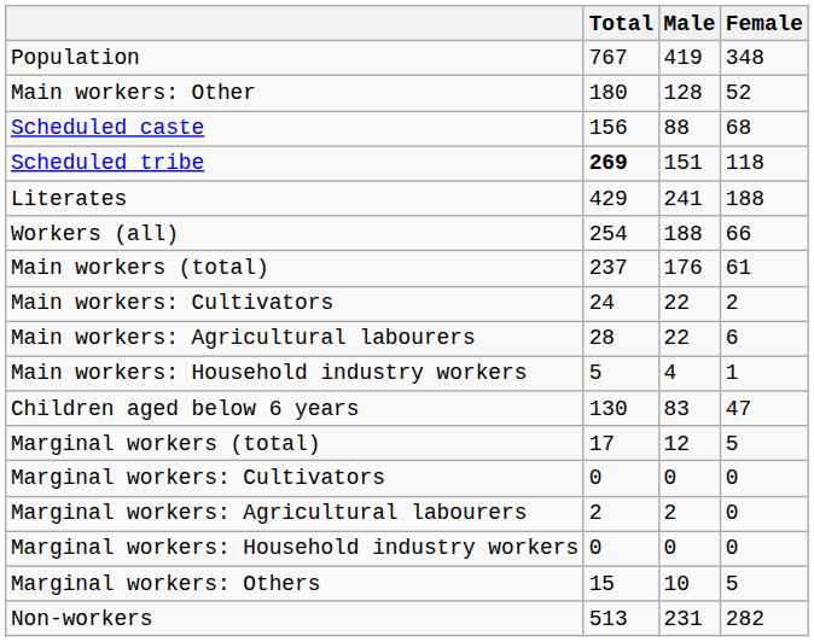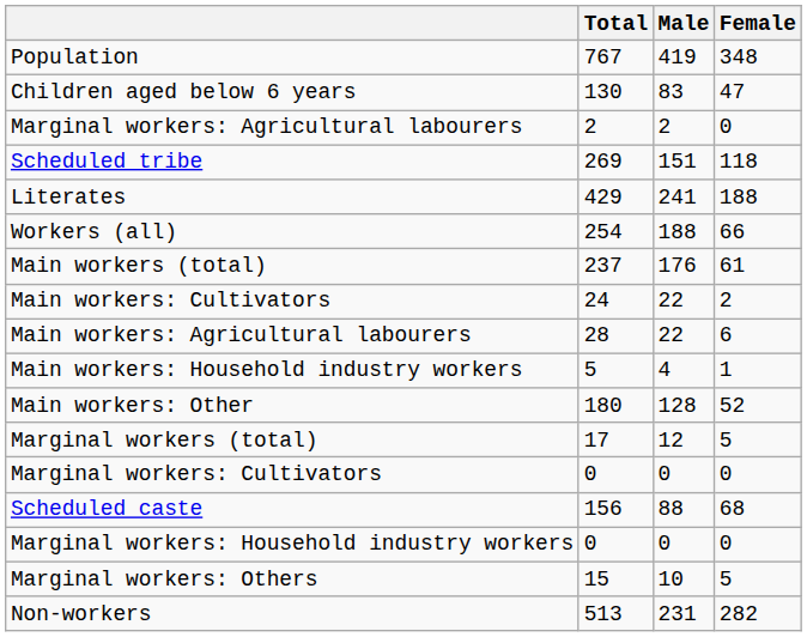rows swapped: Children aged below 6 years <-> Main workers: Other
rows swapped: Scheduled caste <-> Marginal workers: Agricultural labourers
Scheduled tribe | Total: bold -> normal
